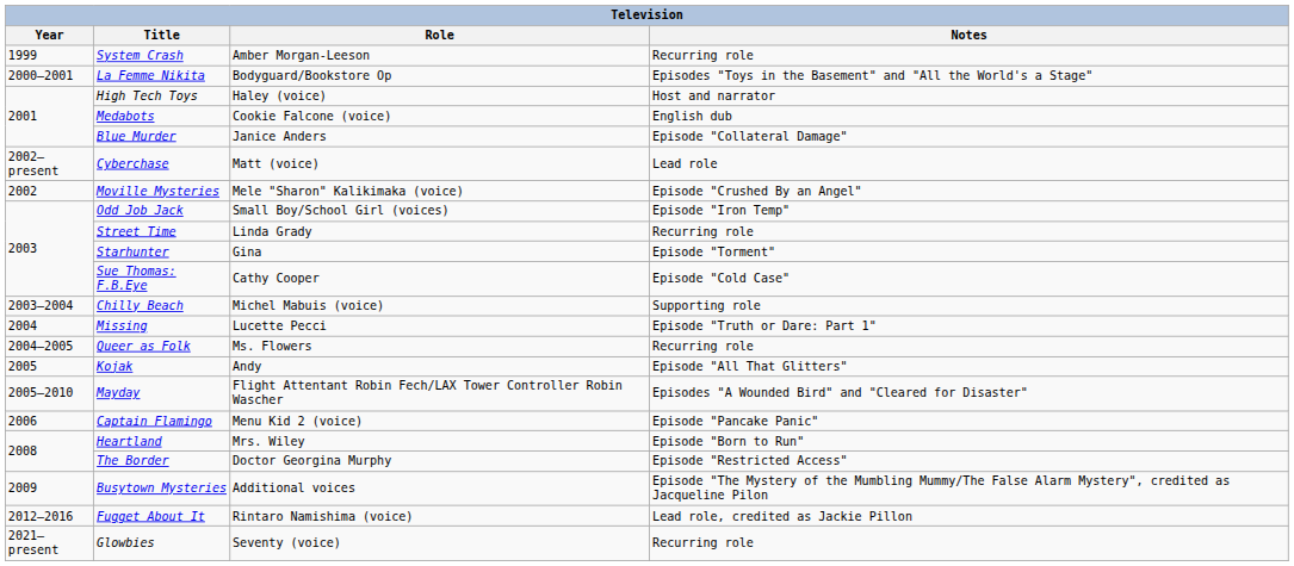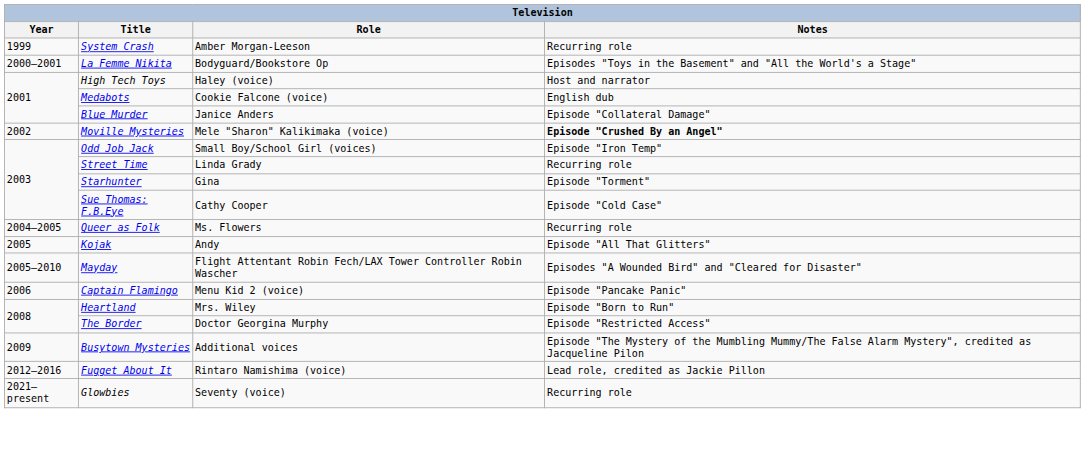- row: 2002–present | Cyberchase | Matt (voice) | Lead role
Moville Mysteries | Notes: normal -> bold
- row: 2003–2004 | Chilly Beach | Michel Mabuis (voice) | Supporting role
- row: 2004 | Missing | Lucette Pecci | Episode "Truth or Dare: Part 1"
